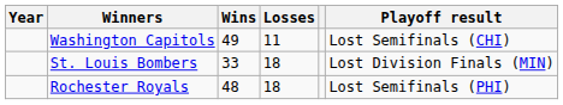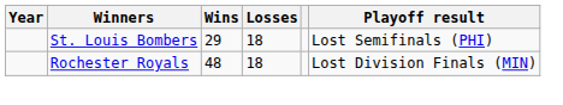- row: Washington Capitols | 49 | 11 | Lost Semifinals (CHI)
St. Louis Bombers | Wins: 33 -> 29
St. Louis Bombers | Playoff result: Lost Division Finals (MIN) -> Lost Semifinals (PHI)
Rochester Royals | Playoff result: Lost Semifinals (PHI) -> Lost Division Finals (MIN)
